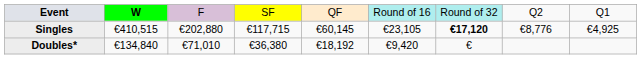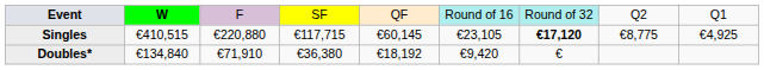Singles | column 3: €202,880 -> €220,880
Singles | column 8: €8,776 -> €8,775
Doubles* | column 3: €71,010 -> €71,910
